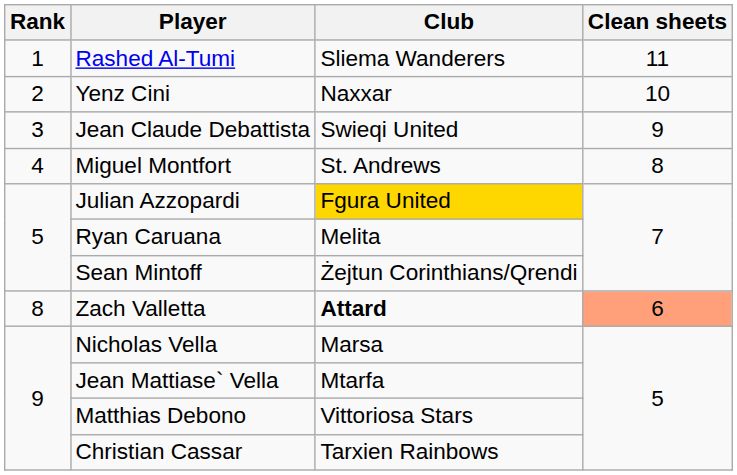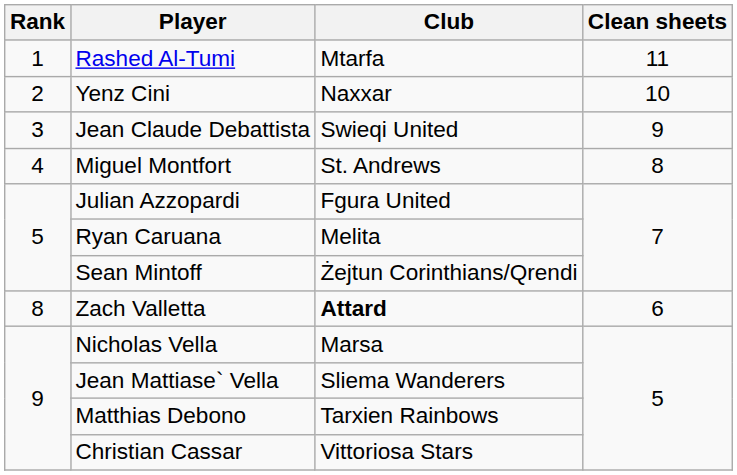Rashed Al-Tumi | Club: Sliema Wanderers -> Mtarfa
Julian Azzopardi | Club: gold background -> no background
Zach Valletta | Clean sheets: lightsalmon background -> no background
Jean Mattiase` Vella | Club: Mtarfa -> Sliema Wanderers
Matthias Debono | Club: Vittoriosa Stars -> Tarxien Rainbows
Christian Cassar | Club: Tarxien Rainbows -> Vittoriosa Stars
